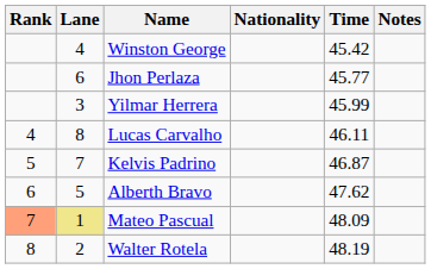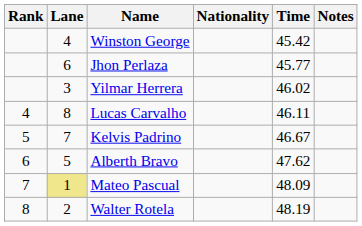Yilmar Herrera | Time: 45.99 -> 46.02
Kelvis Padrino | Time: 46.87 -> 46.67
Mateo Pascual | Rank: lightsalmon background -> no background
